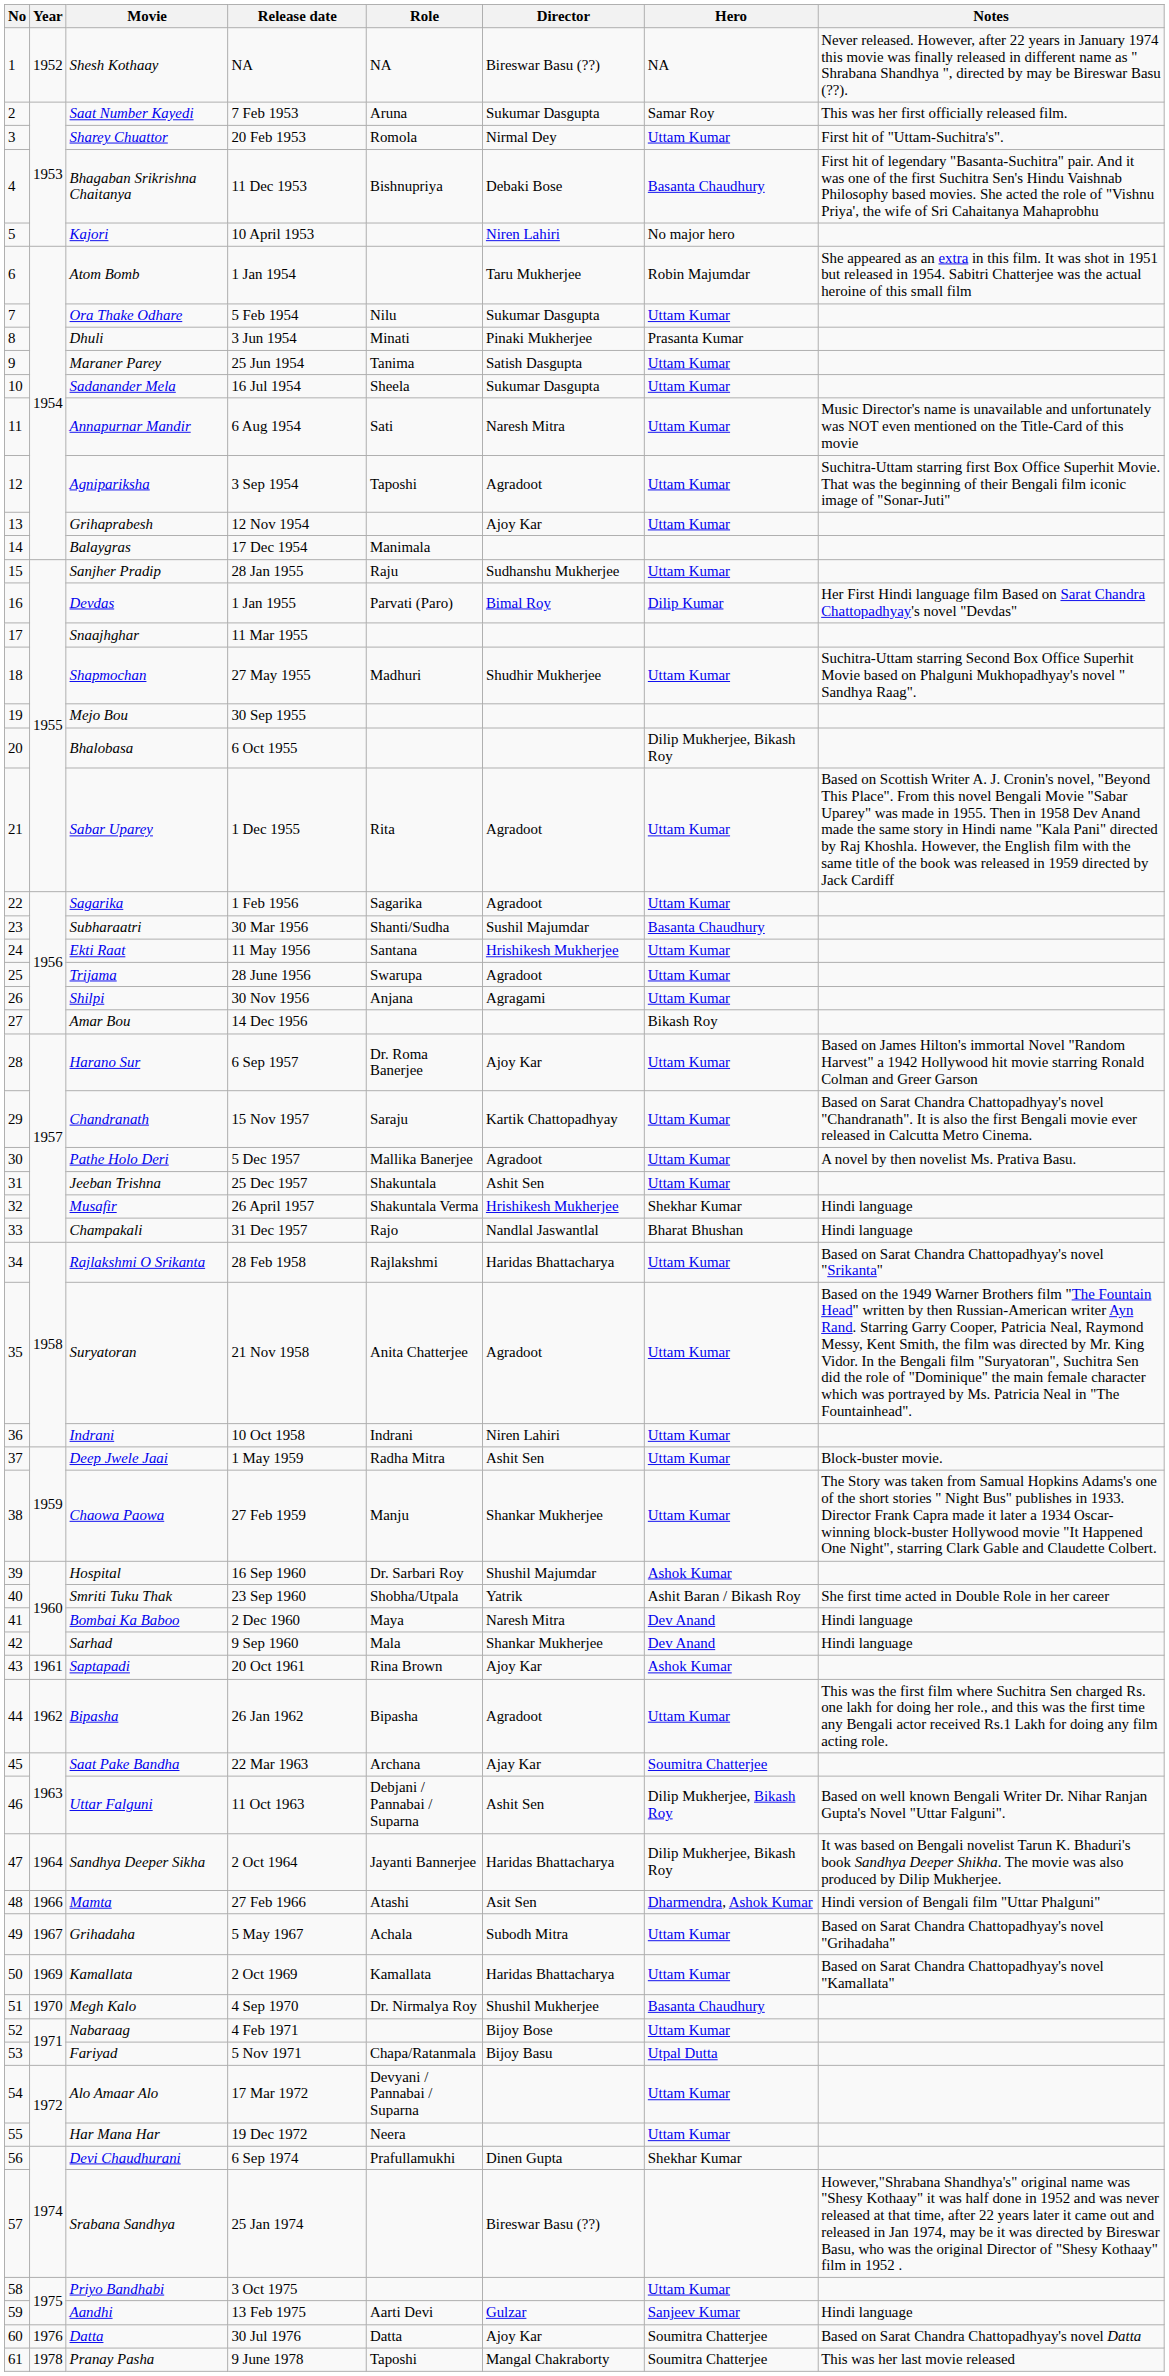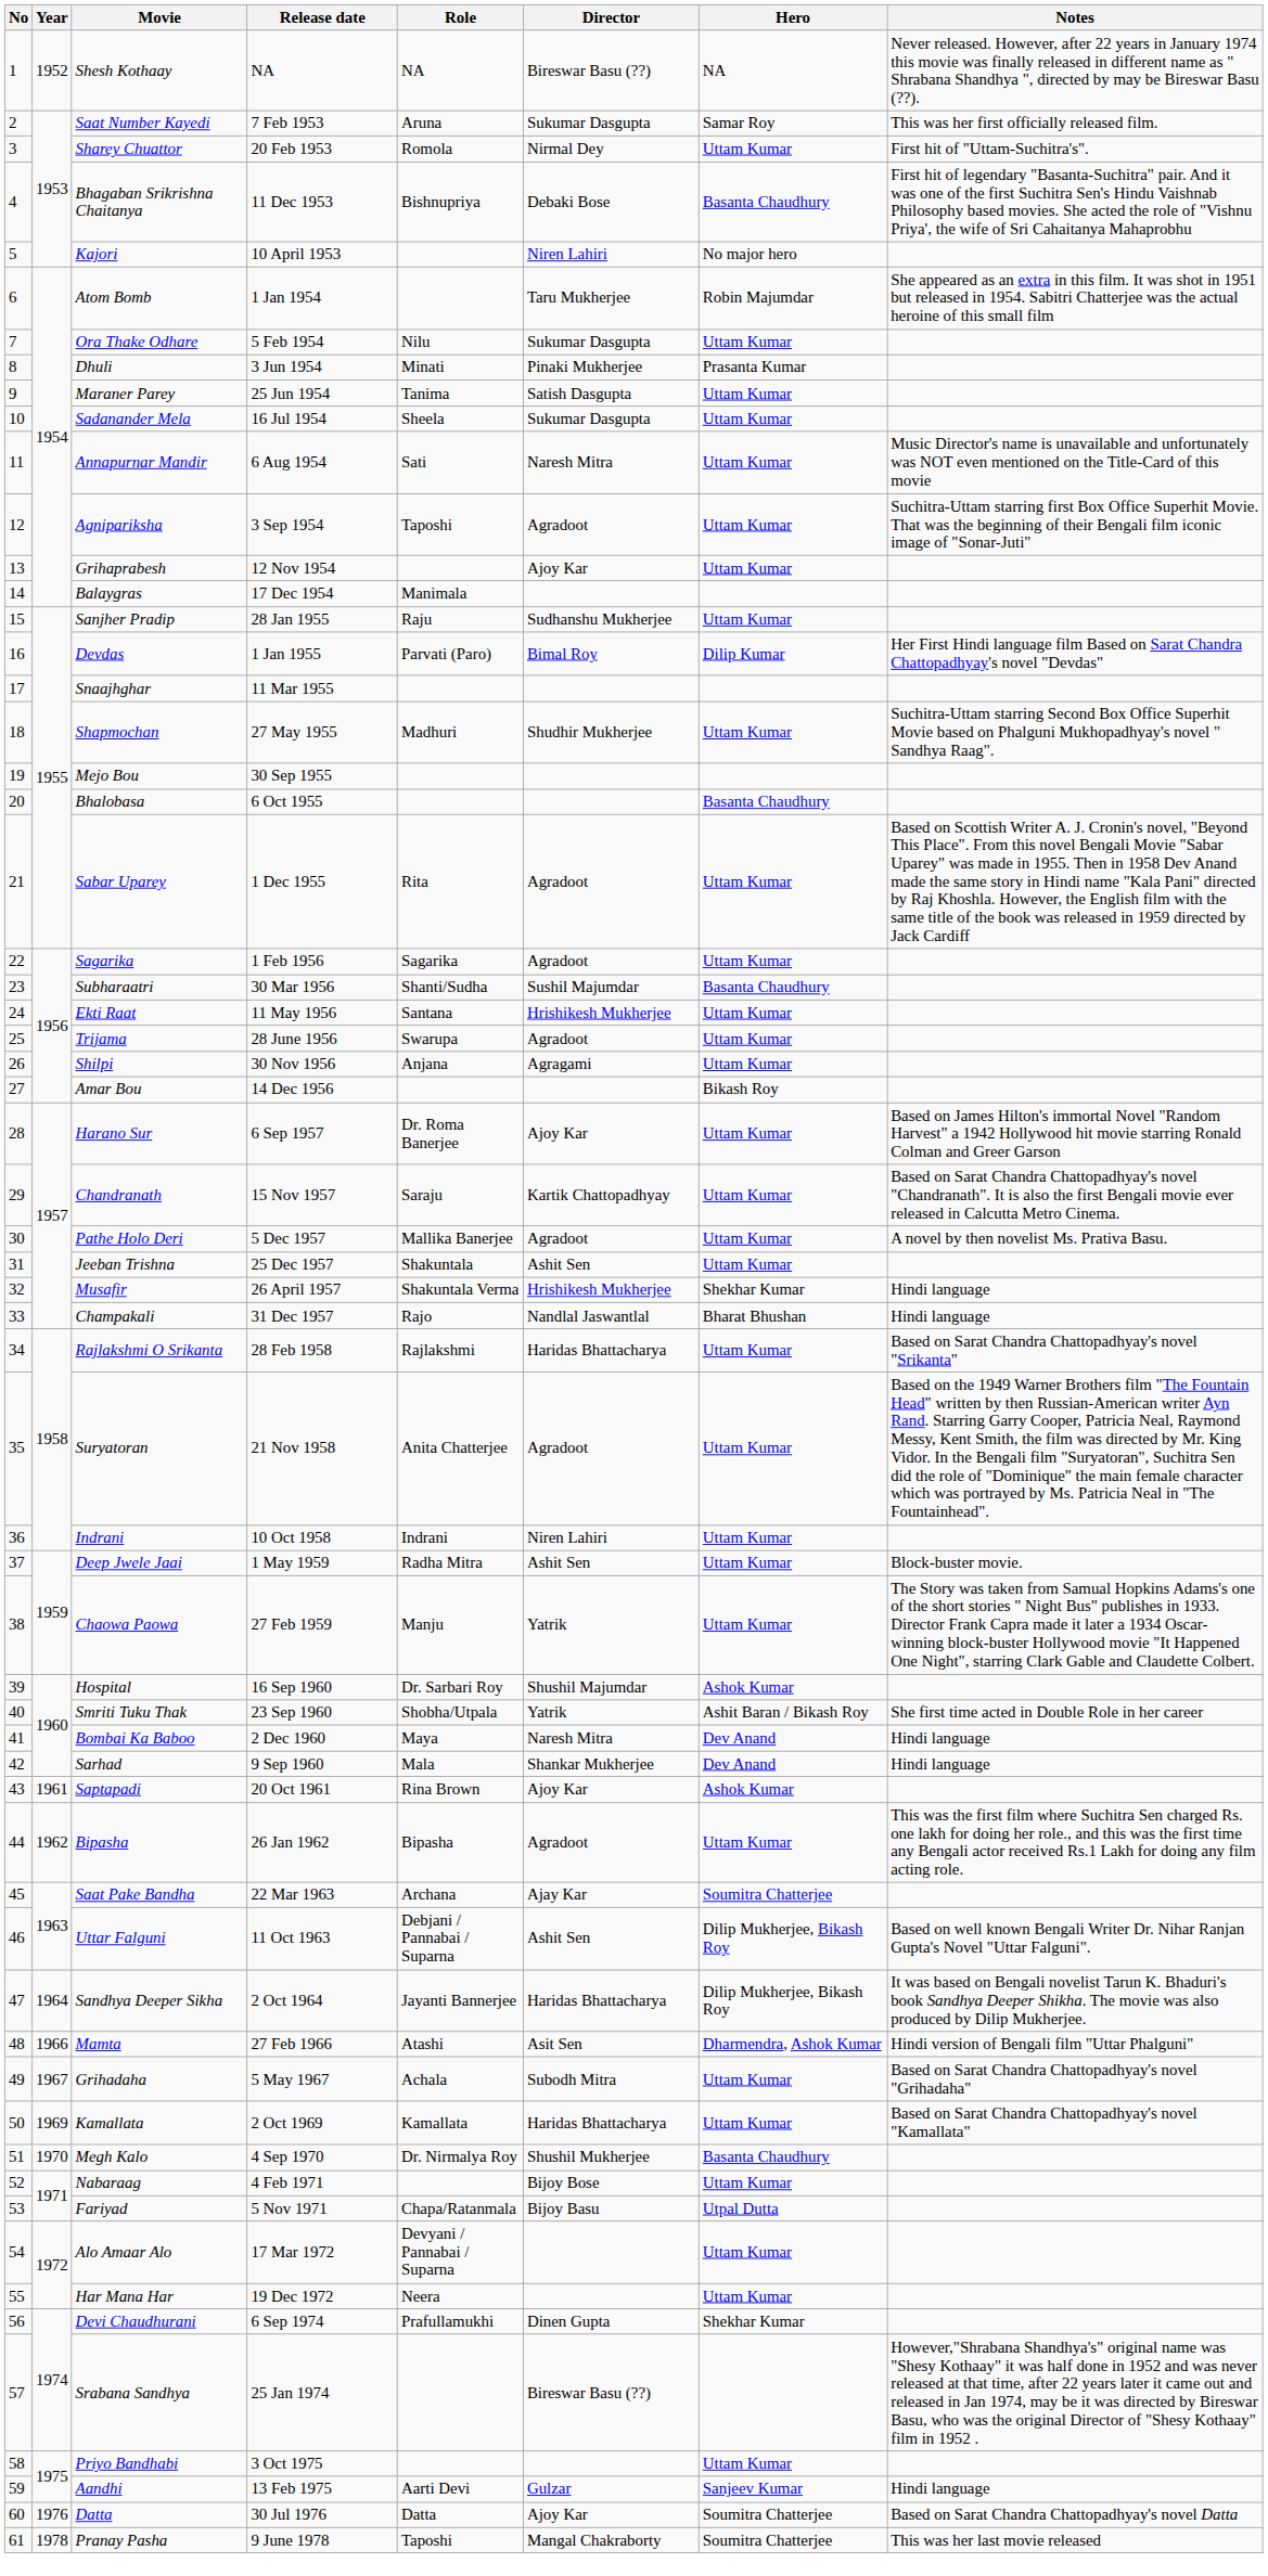Bhalobasa | Hero: Dilip Mukherjee, Bikash Roy -> Basanta Chaudhury
Chaowa Paowa | Director: Shankar Mukherjee -> Yatrik
